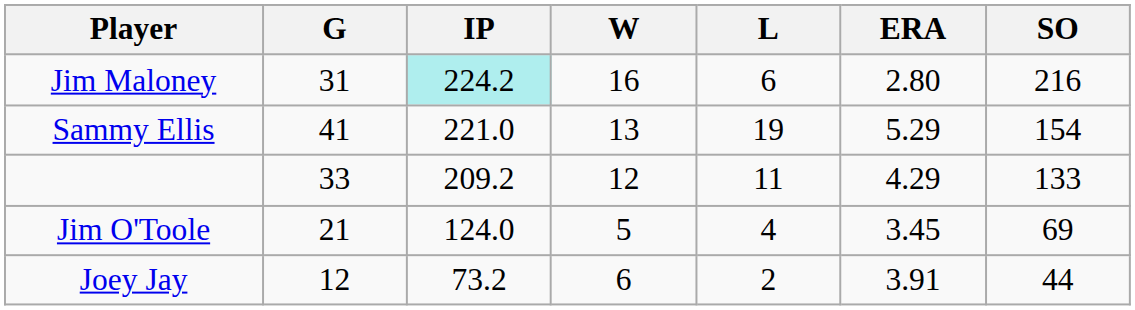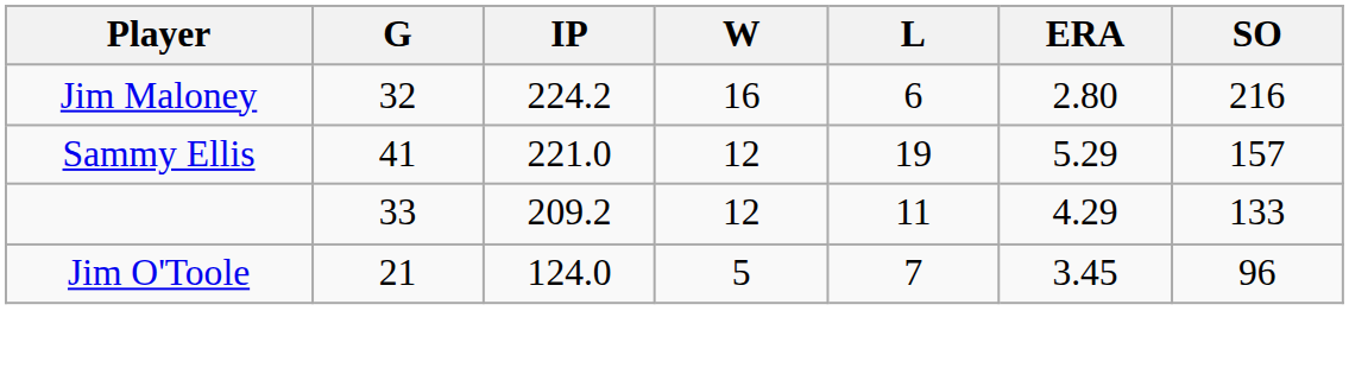Jim Maloney | G: 31 -> 32
Jim Maloney | IP: paleturquoise background -> no background
Sammy Ellis | W: 13 -> 12
Sammy Ellis | SO: 154 -> 157
Jim O'Toole | L: 4 -> 7
Jim O'Toole | SO: 69 -> 96
- row: Joey Jay | 12 | 73.2 | 6 | 2 | 3.91 | 44
